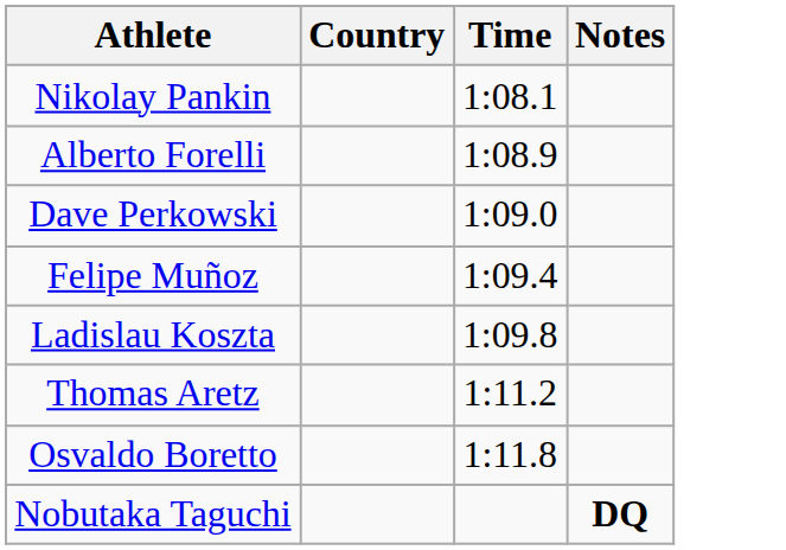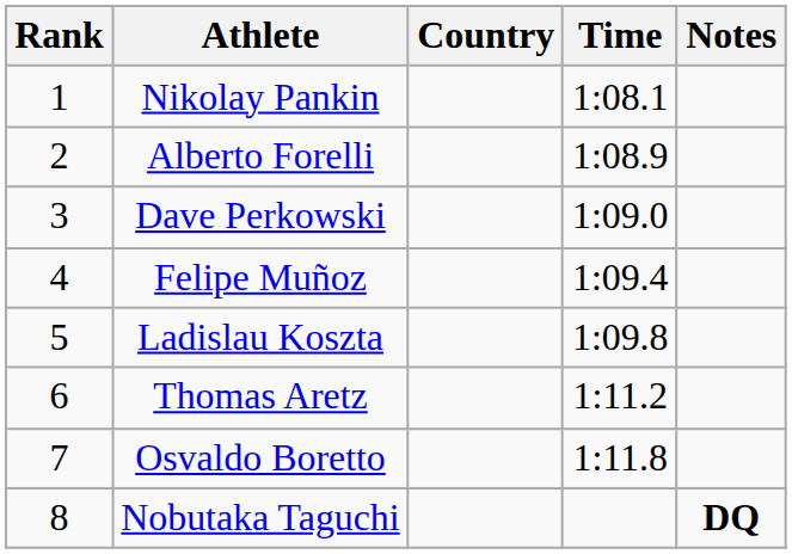+ column: Rank | 1 | 2 | 3 | 4 | 5 | 6 | 7 | 8
